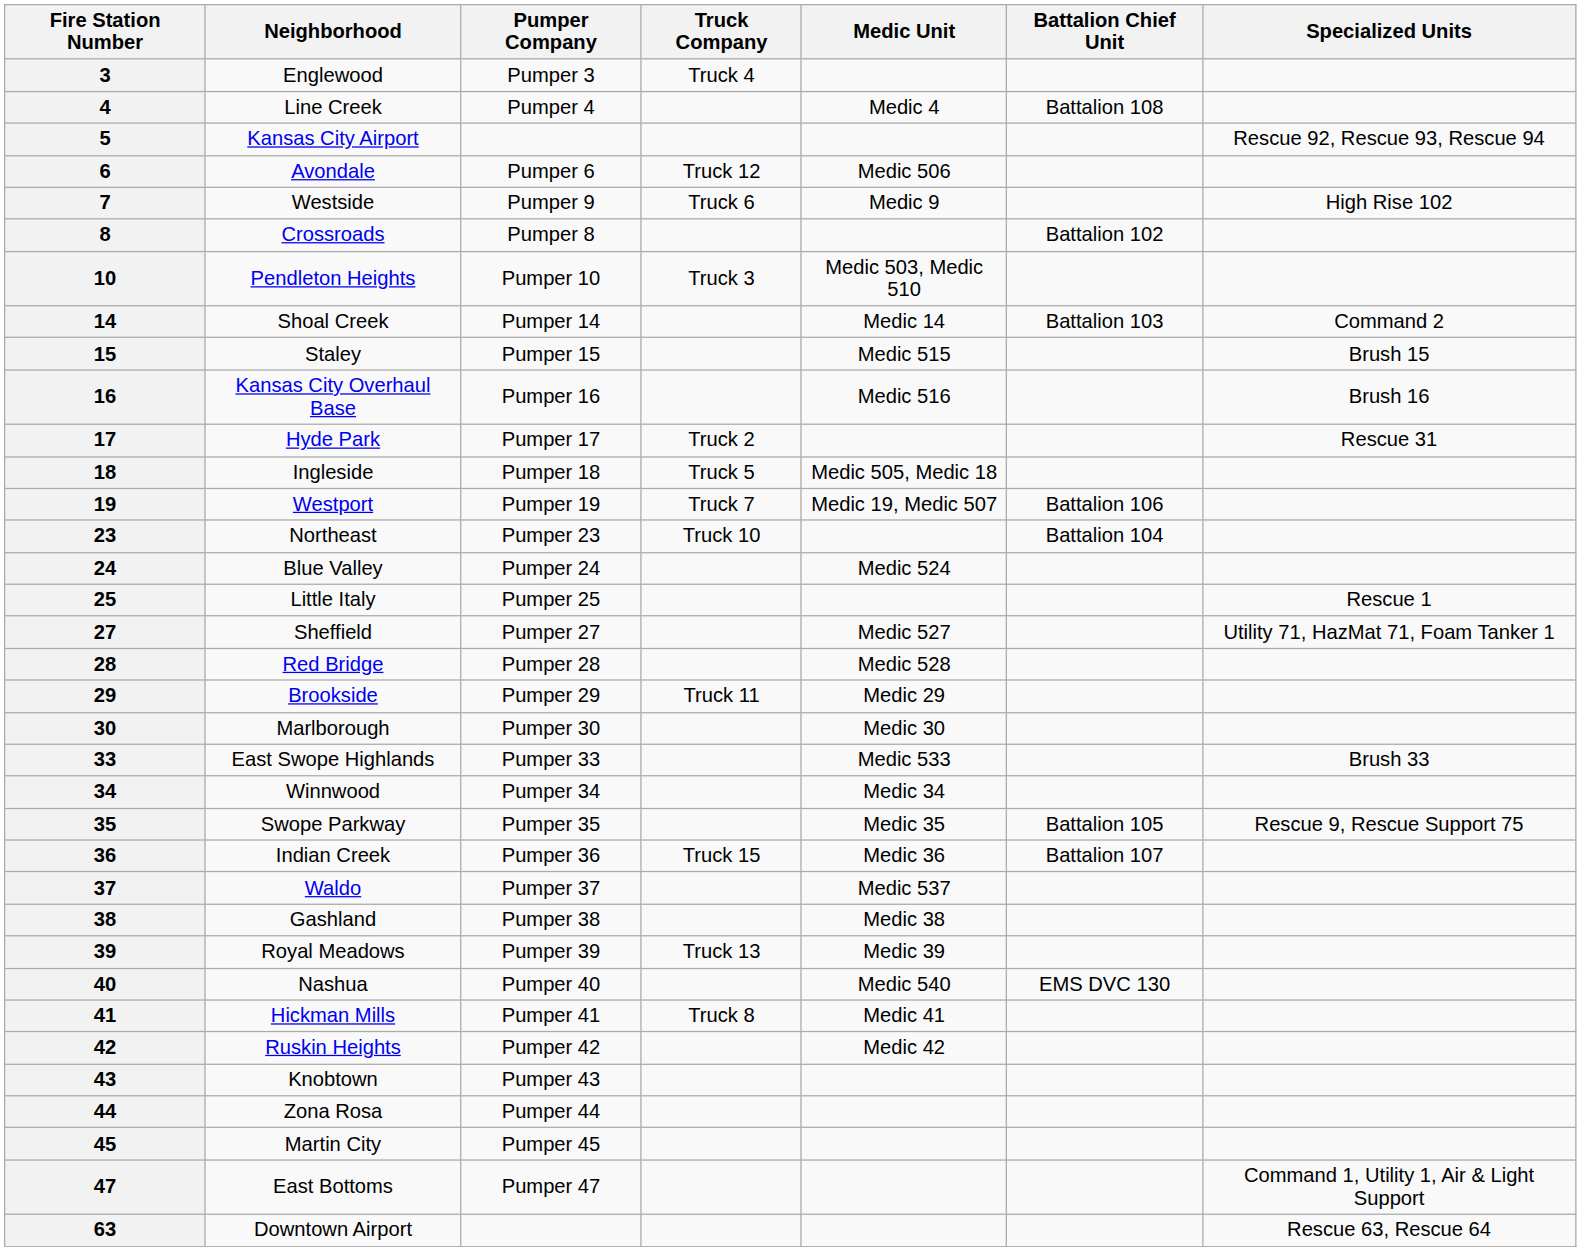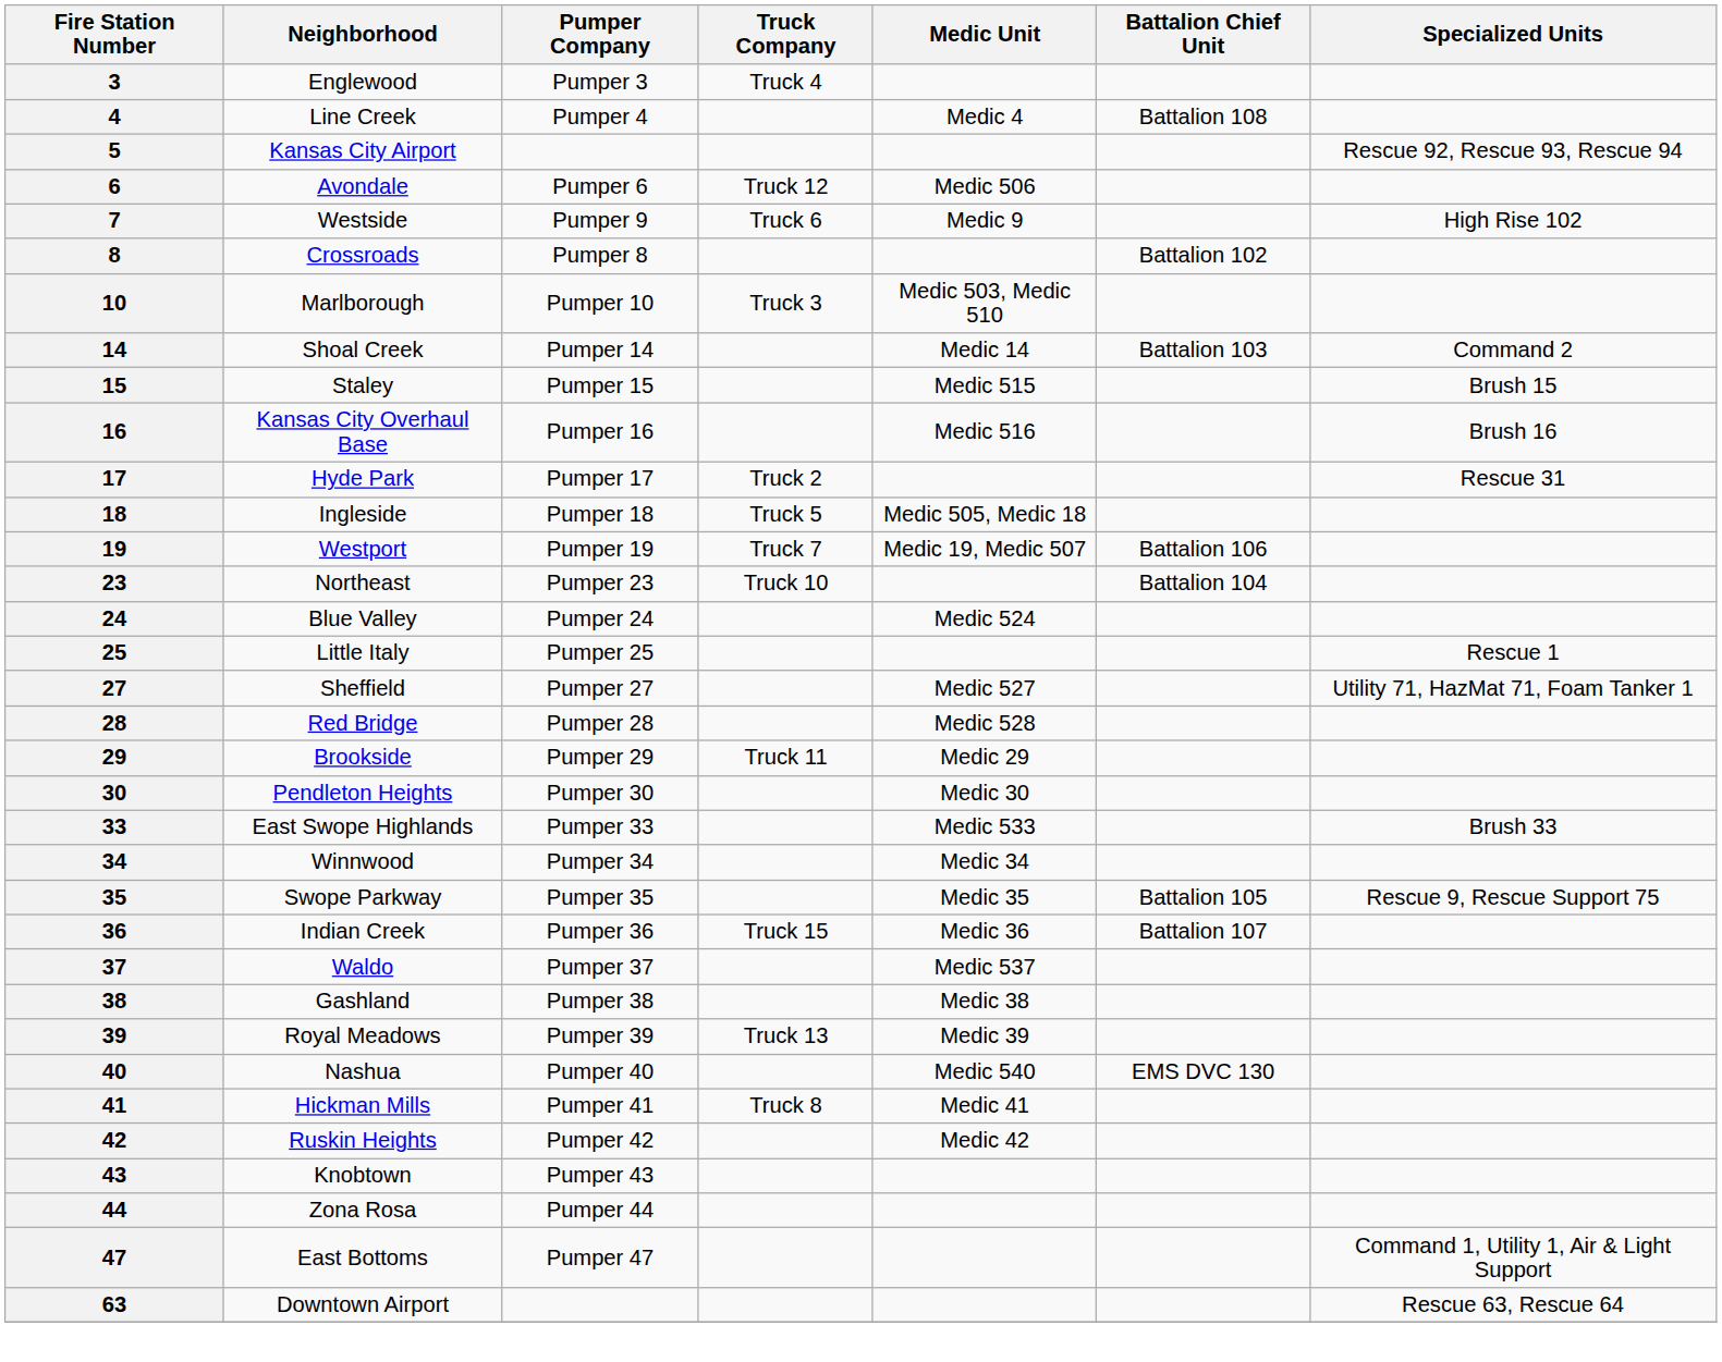10 | Neighborhood: Pendleton Heights -> Marlborough
30 | Neighborhood: Marlborough -> Pendleton Heights
- row: 45 | Martin City | Pumper 45
